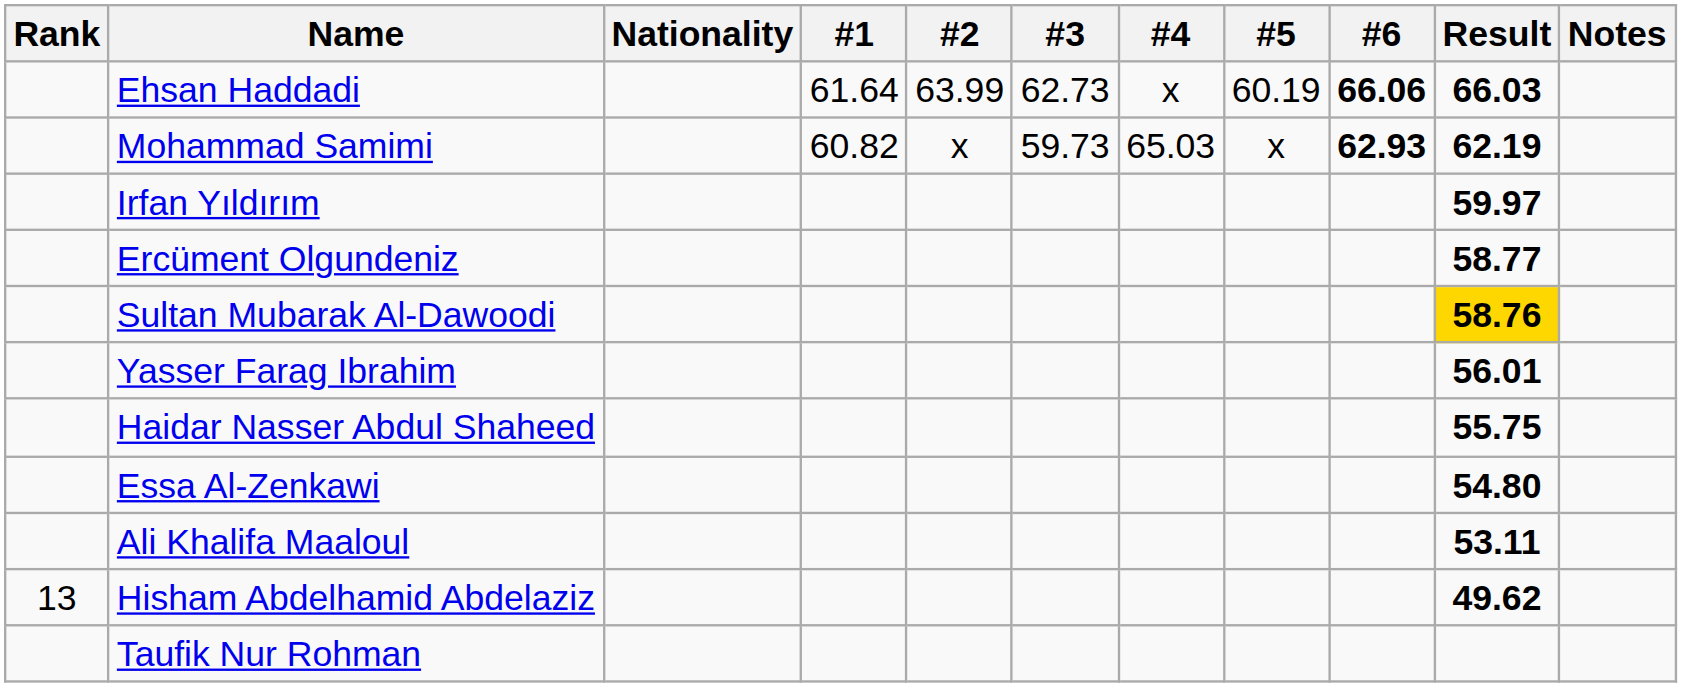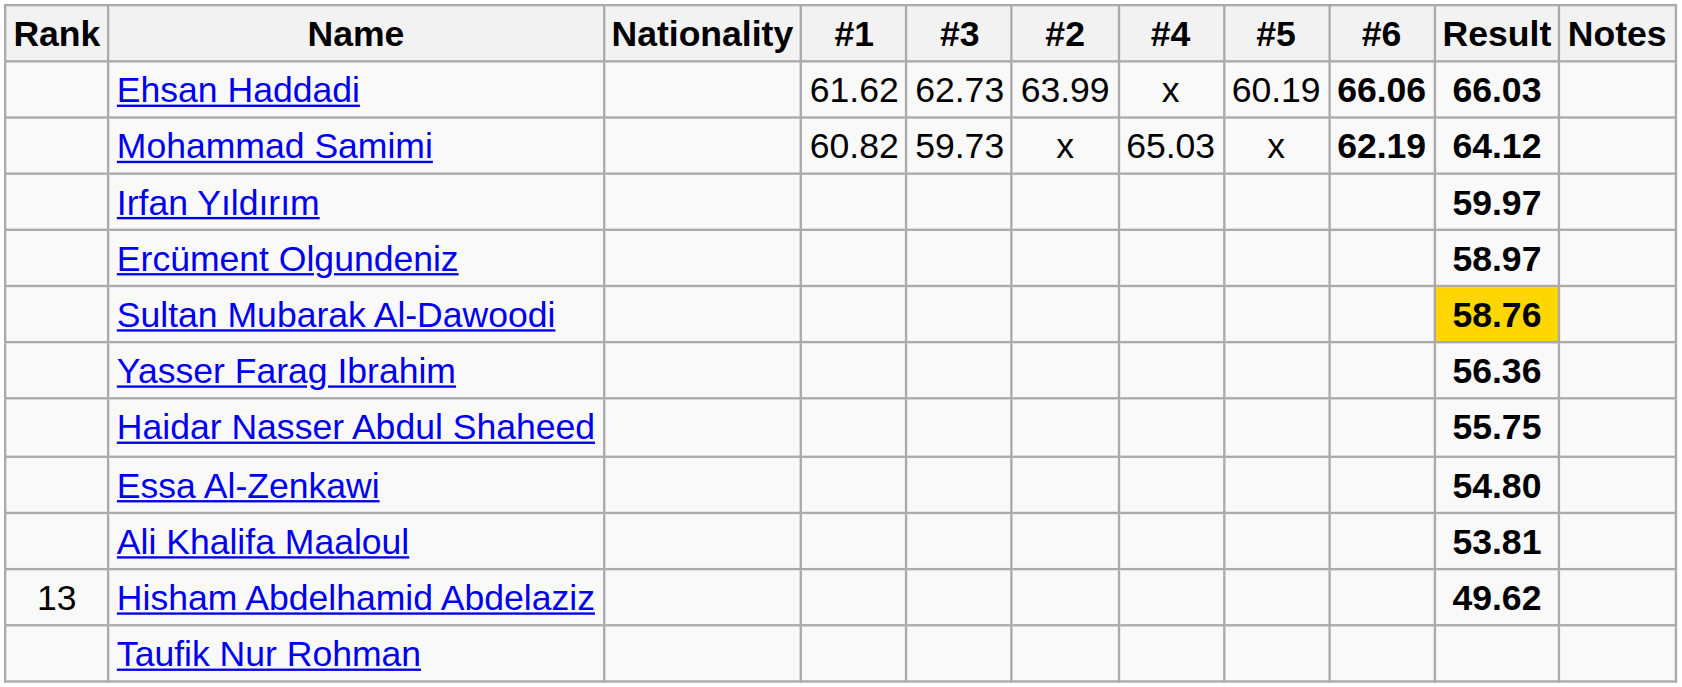columns swapped: #2 <-> #3
Ehsan Haddadi | #1: 61.64 -> 61.62
Mohammad Samimi | #6: 62.93 -> 62.19
Mohammad Samimi | Result: 62.19 -> 64.12
Ercüment Olgundeniz | Result: 58.77 -> 58.97
Yasser Farag Ibrahim | Result: 56.01 -> 56.36
Ali Khalifa Maaloul | Result: 53.11 -> 53.81
